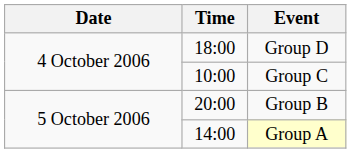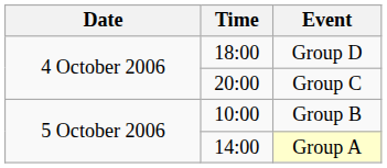Group C | Time: 10:00 -> 20:00
Group B | Time: 20:00 -> 10:00
